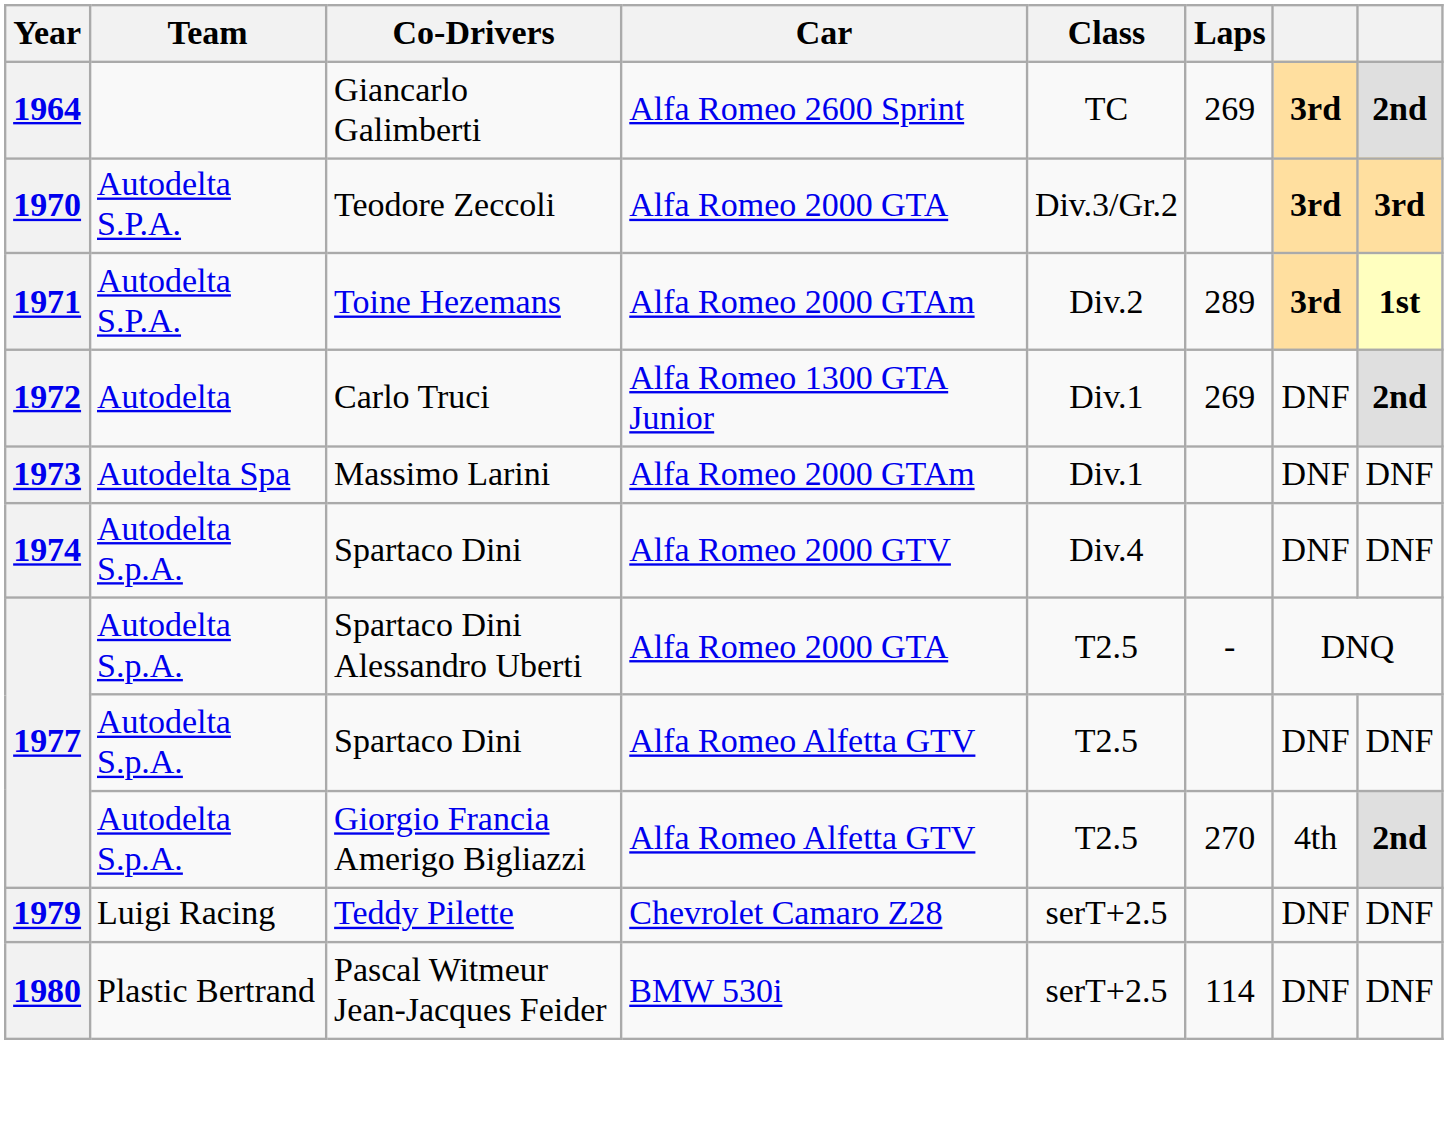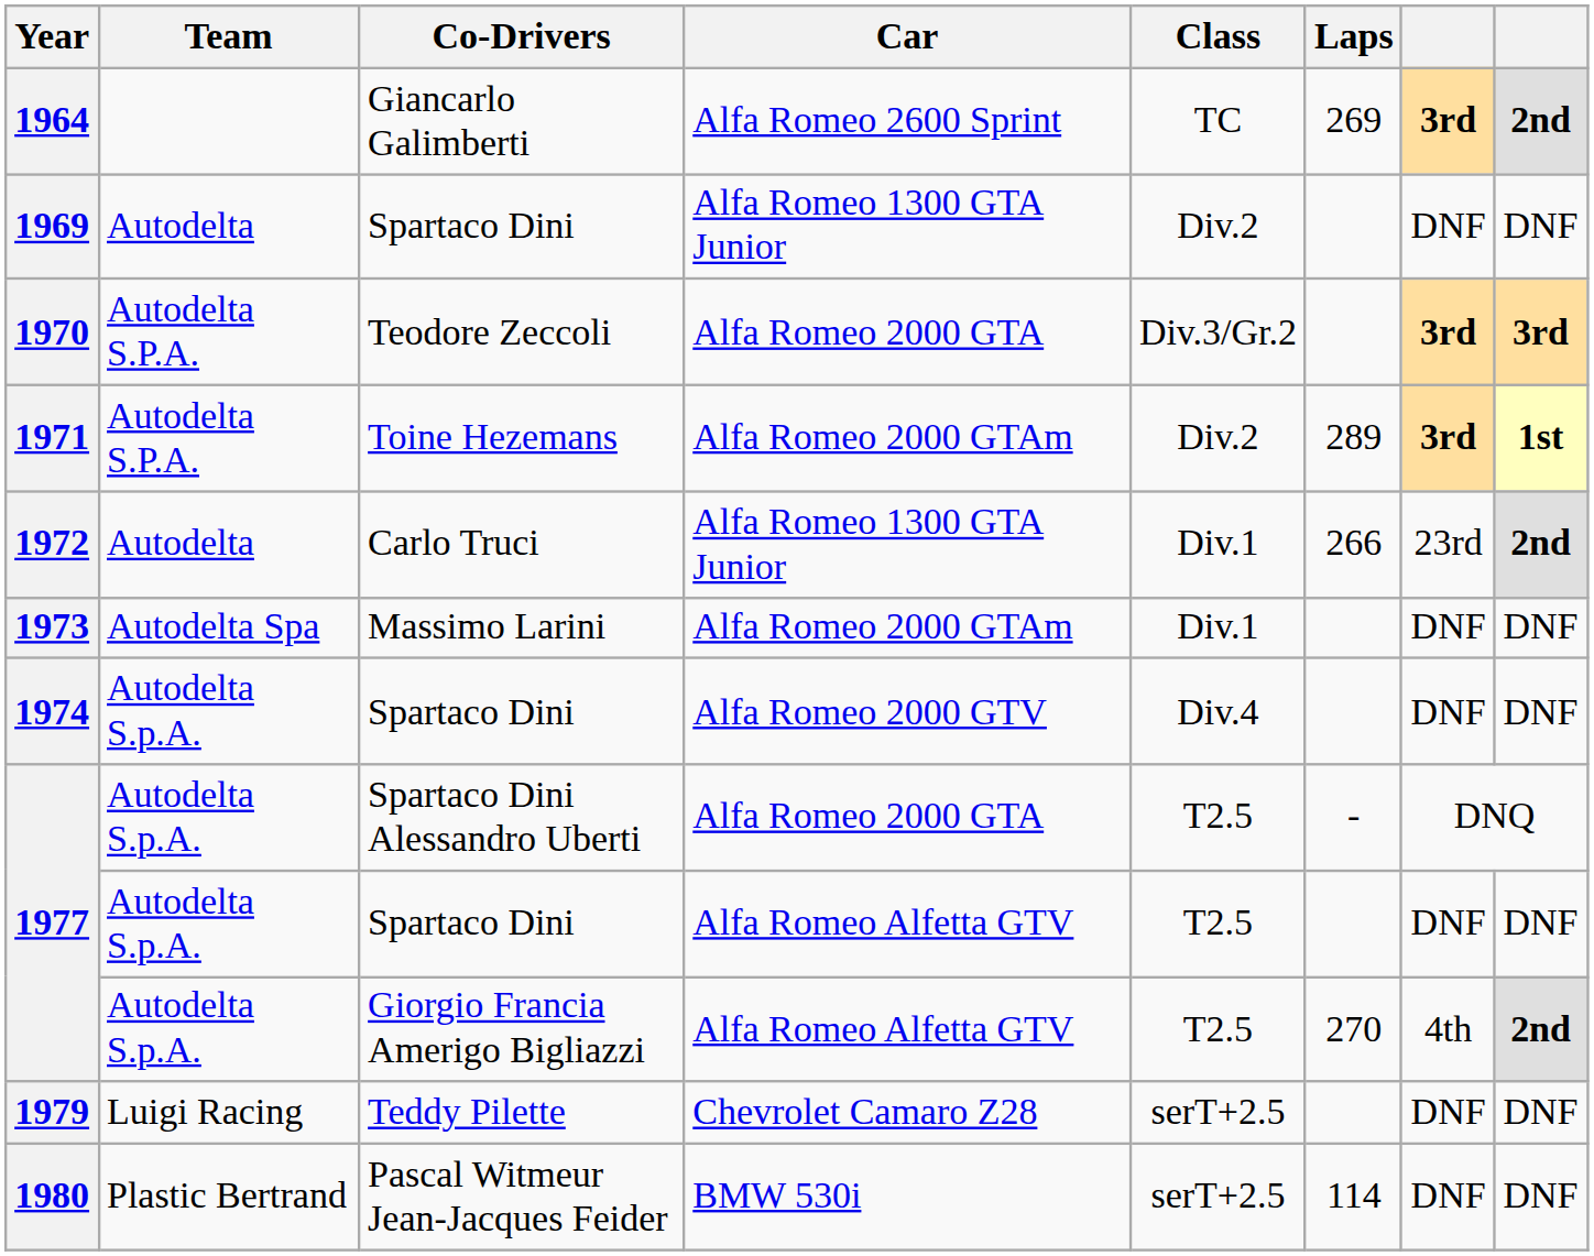+ row: 1969 | Autodelta | Spartaco Dini | Alfa Romeo 1300 GTA Junior | Div.2 | DNF | DNF
1972 | Laps: 269 -> 266
1972 | column 7: DNF -> 23rd
